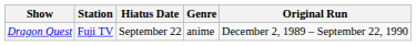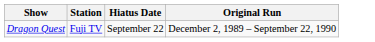- column: Genre | anime
